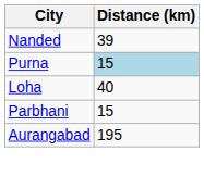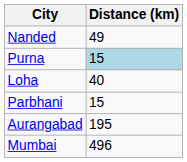Nanded | Distance (km): 39 -> 49
+ row: Mumbai | 496
